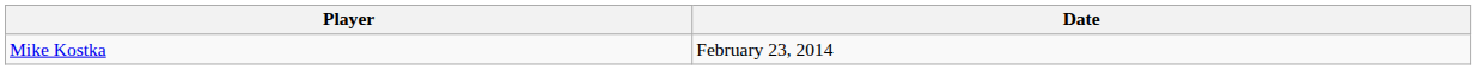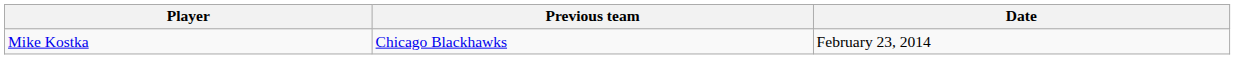+ column: Previous team | Chicago Blackhawks
